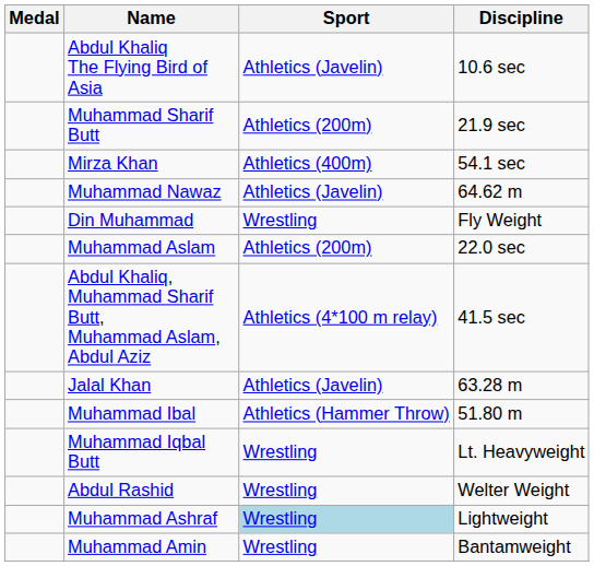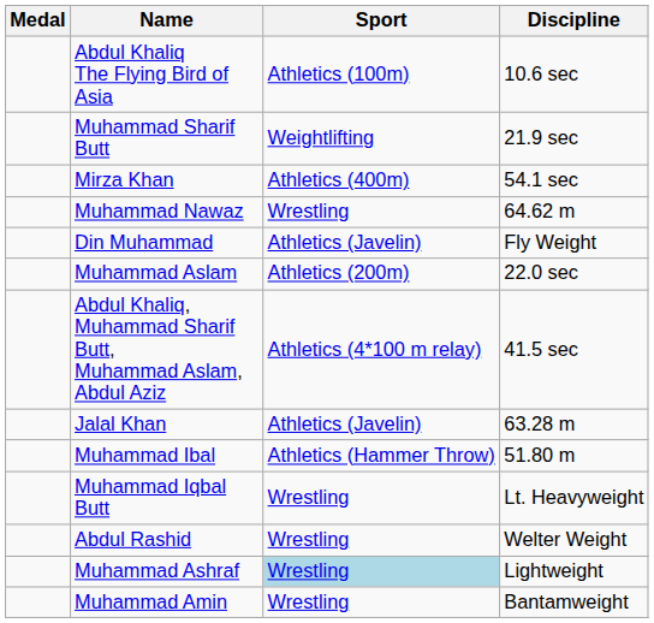Abdul Khaliq The Flying Bird of Asia | Sport: Athletics (Javelin) -> Athletics (100m)
Muhammad Sharif Butt | Sport: Athletics (200m) -> Weightlifting
Muhammad Nawaz | Sport: Athletics (Javelin) -> Wrestling
Din Muhammad | Sport: Wrestling -> Athletics (Javelin)
